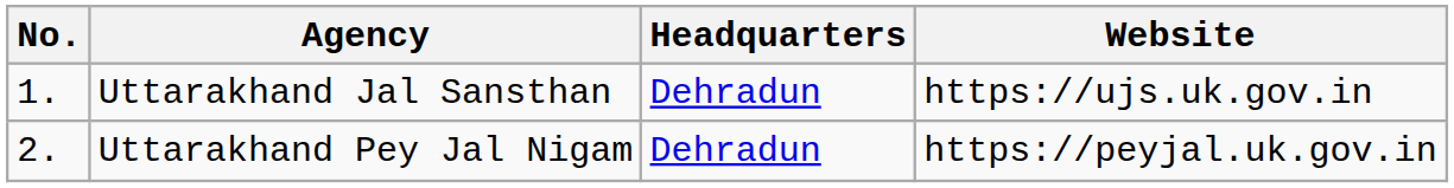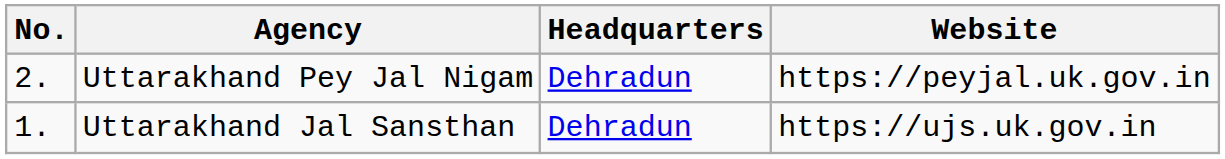rows swapped: Uttarakhand Jal Sansthan <-> Uttarakhand Pey Jal Nigam
